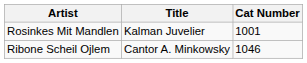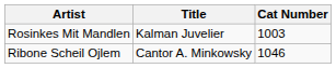Rosinkes Mit Mandlen | Cat Number: 1001 -> 1003
